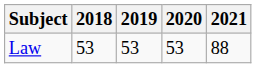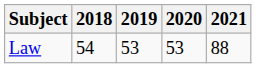Law | 2018: 53 -> 54
